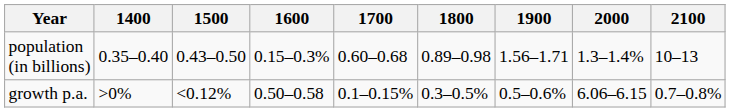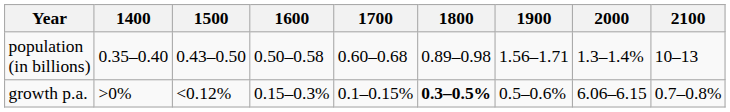population (in billions) | 1600: 0.15–0.3% -> 0.50–0.58
growth p.a. | 1600: 0.50–0.58 -> 0.15–0.3%
growth p.a. | 1800: normal -> bold
